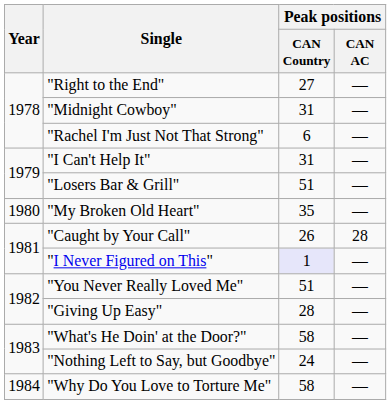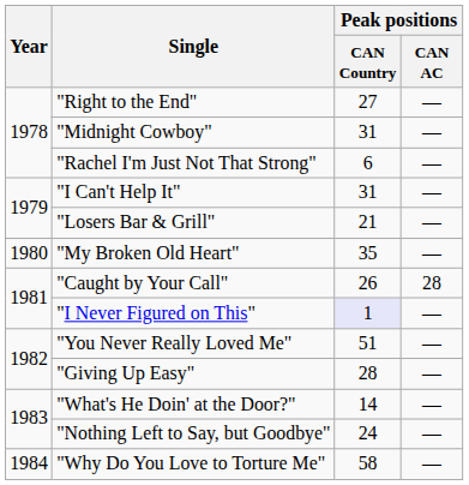"Losers Bar & Grill" | Peak positions / CAN Country: 51 -> 21
"What's He Doin' at the Door?" | Peak positions / CAN Country: 58 -> 14
